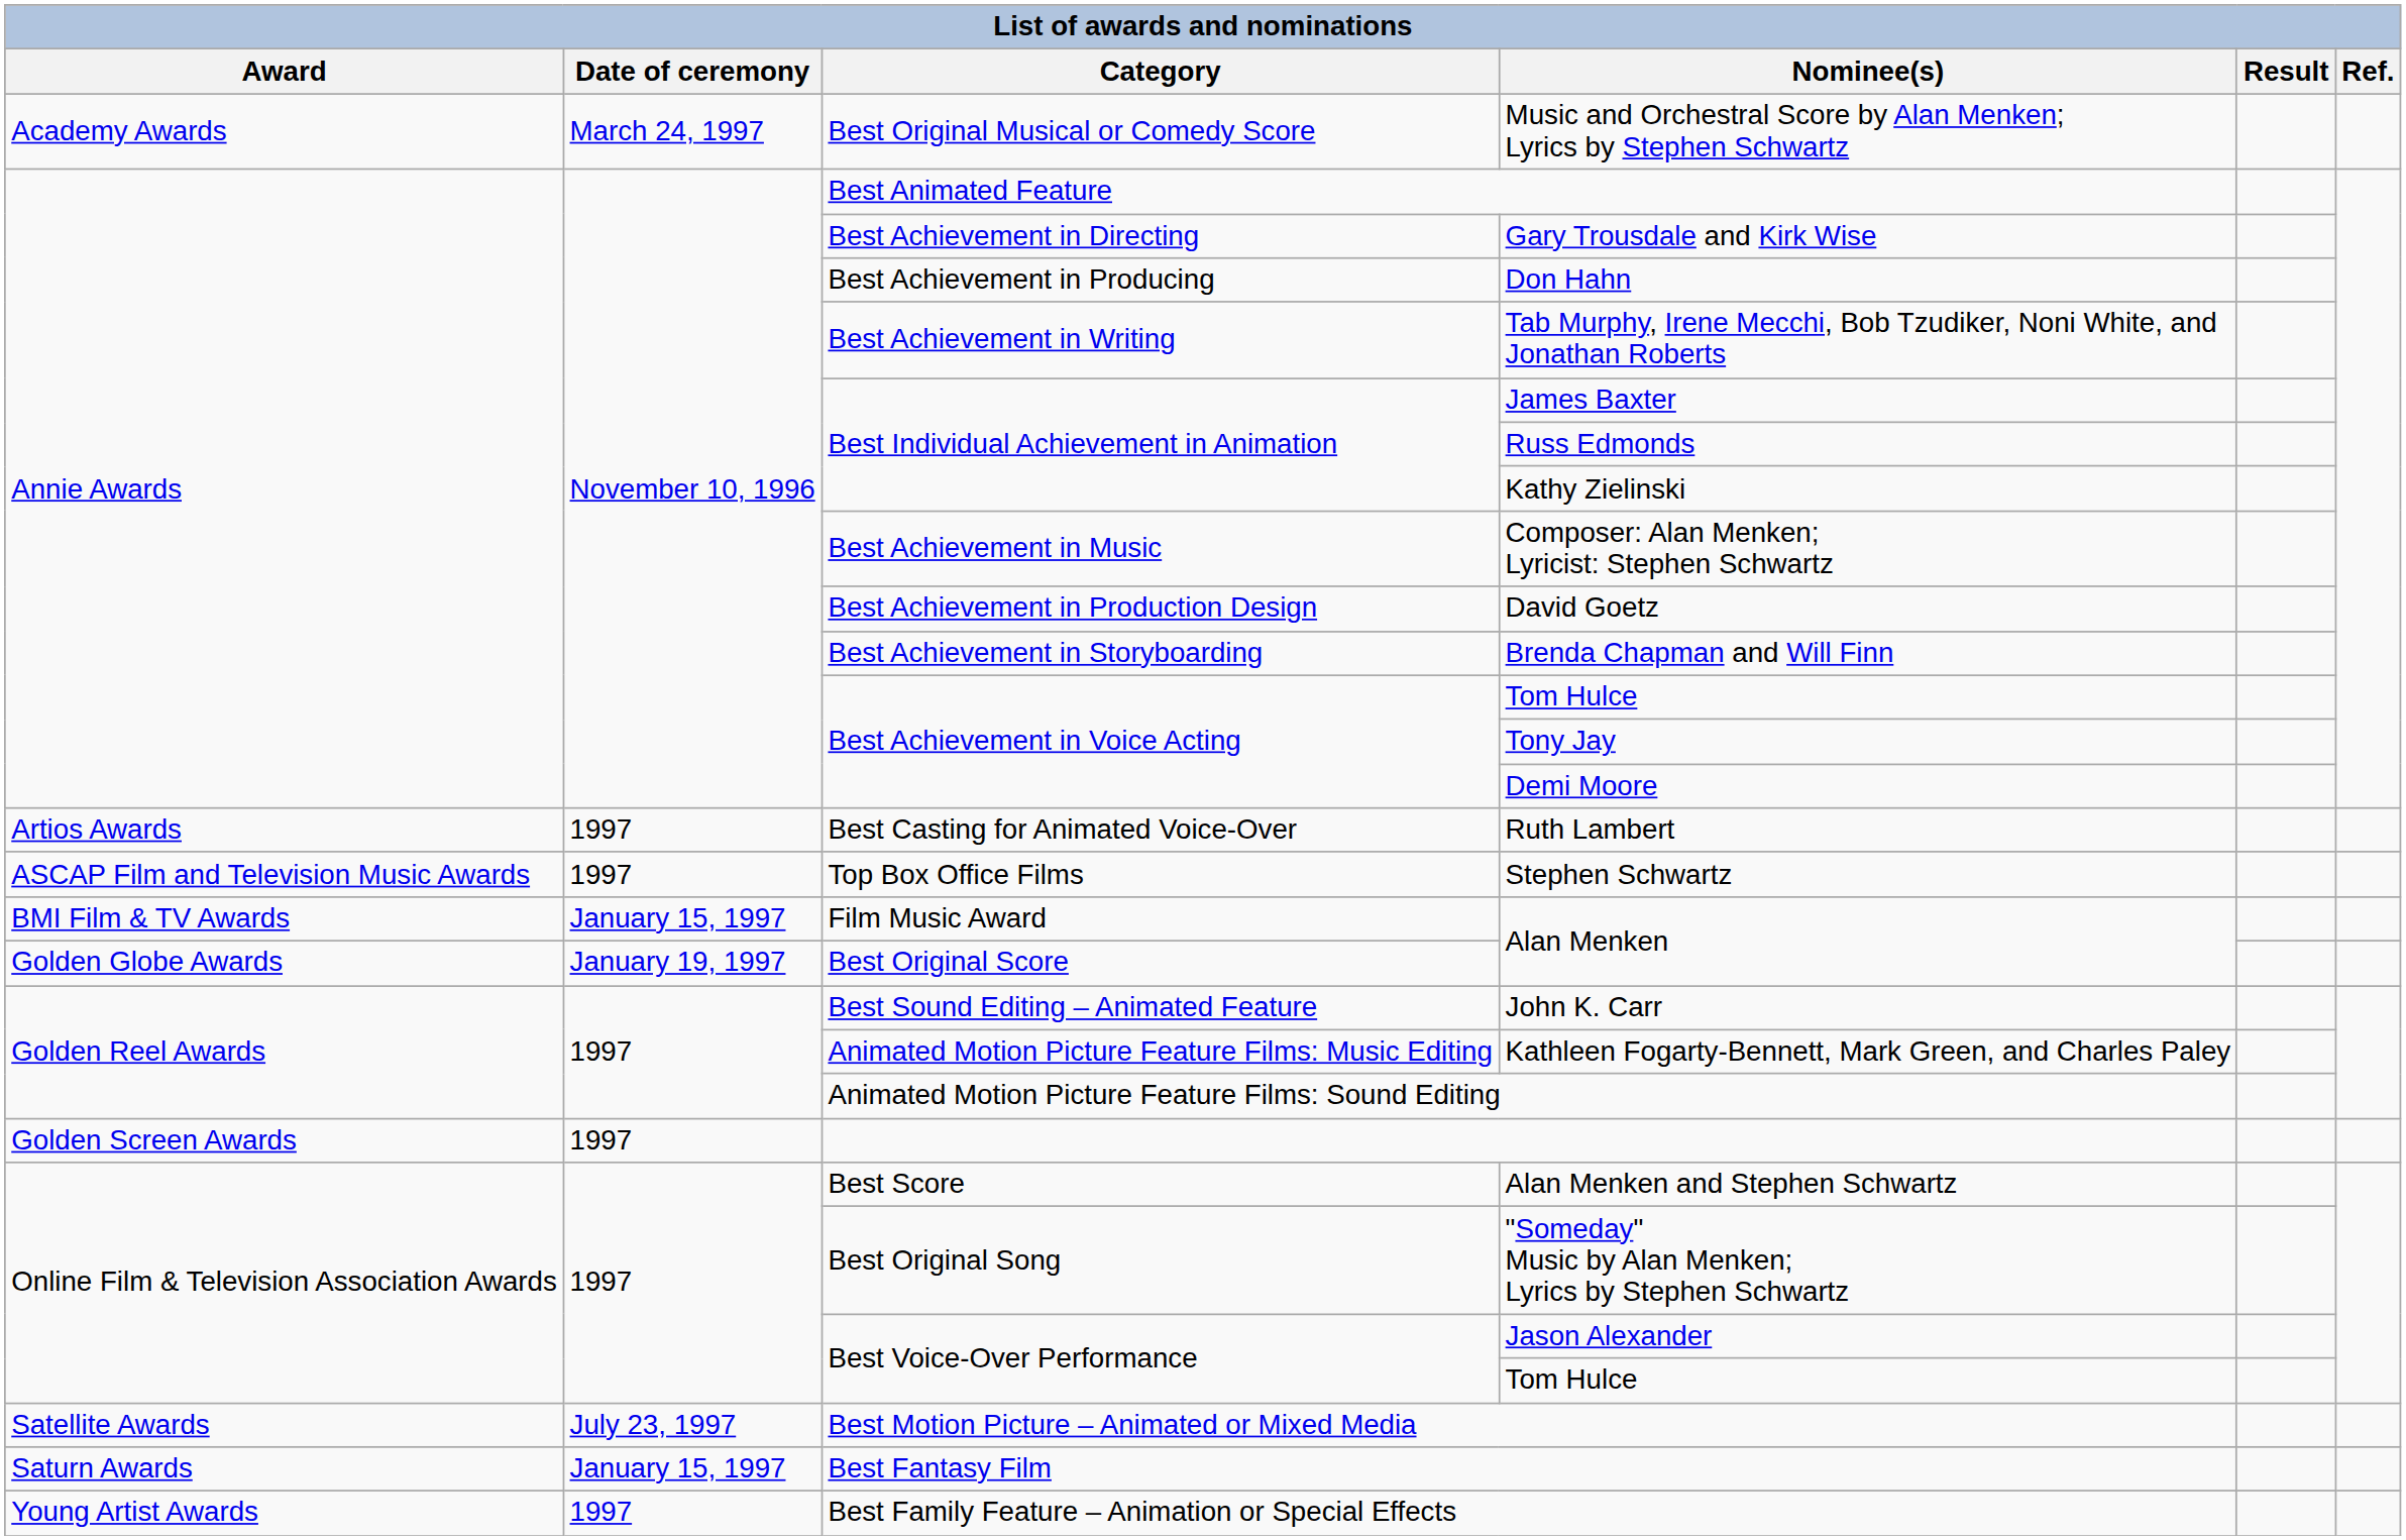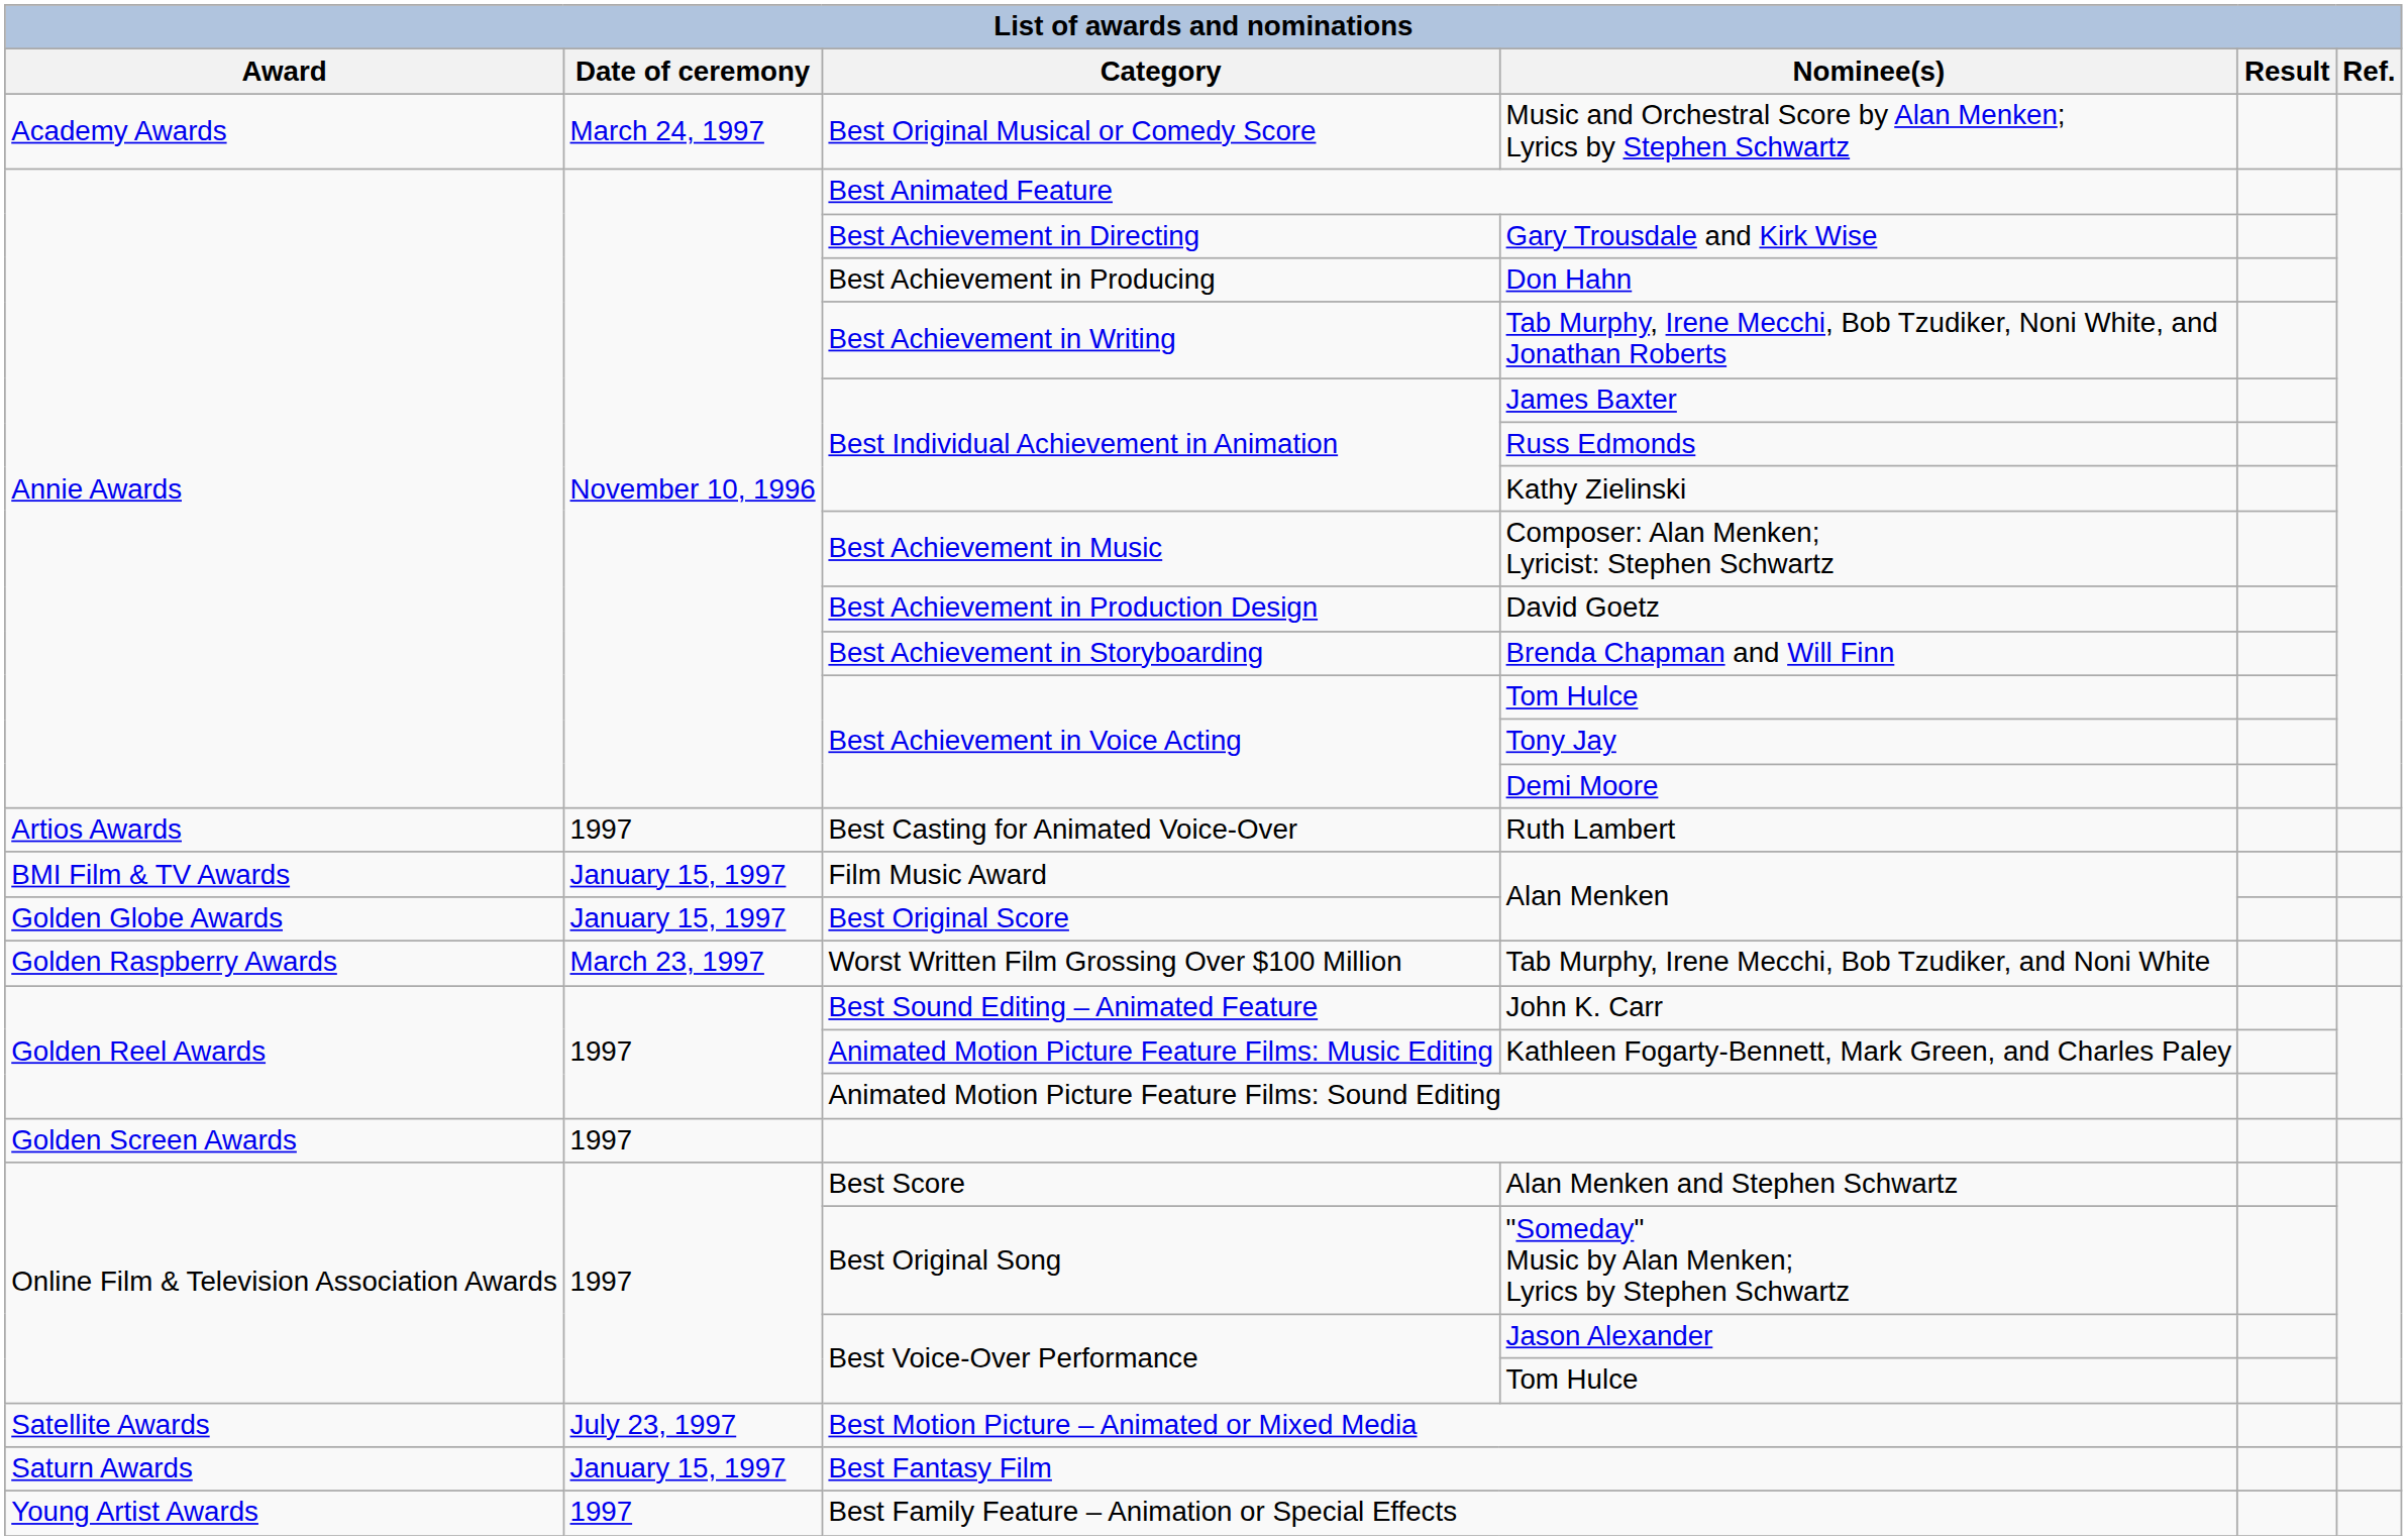- row: ASCAP Film and Television Music Awards | 1997 | Top Box Office Films | Stephen Schwartz
Best Original Score / Alan Menken | Date of ceremony: January 19, 1997 -> January 15, 1997
+ row: Golden Raspberry Awards | March 23, 1997 | Worst Written Film Grossing Over $100 Million | Tab Murphy, Irene Mecchi, Bob Tzudiker, and Noni White
